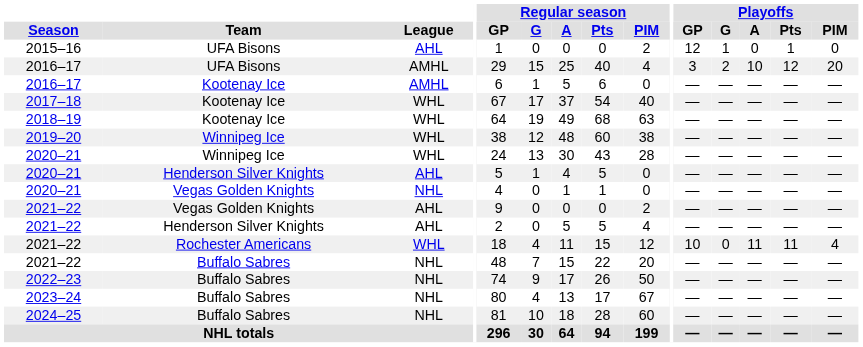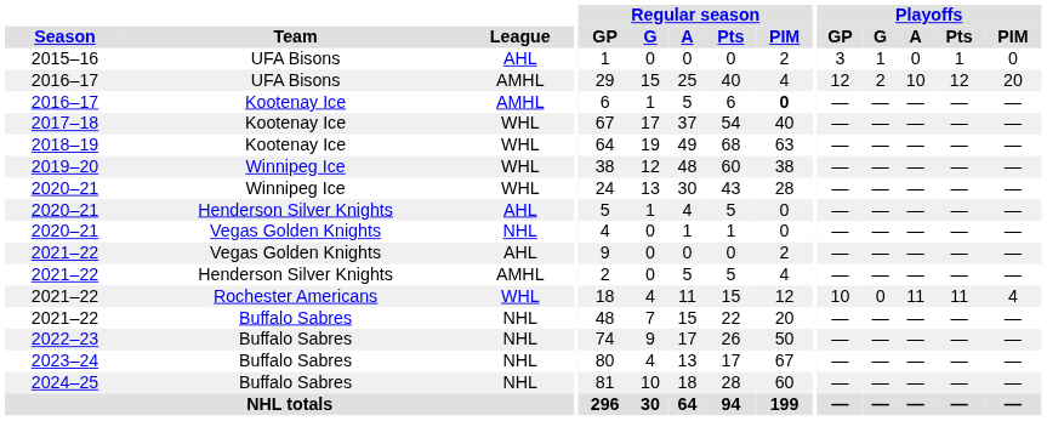2015–16 | Playoffs / GP: 12 -> 3
2016–17 / UFA Bisons | Playoffs / GP: 3 -> 12
2016–17 / Kootenay Ice | Regular season / PIM: normal -> bold
2021–22 / Henderson Silver Knights | League: AHL -> AMHL
